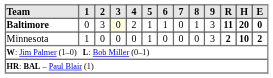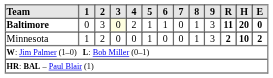Minnesota | 2: 0 -> 2
Minnesota | 8: 0 -> 1
